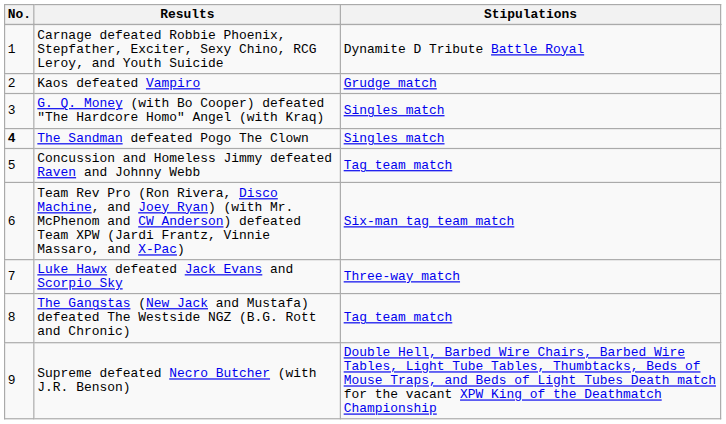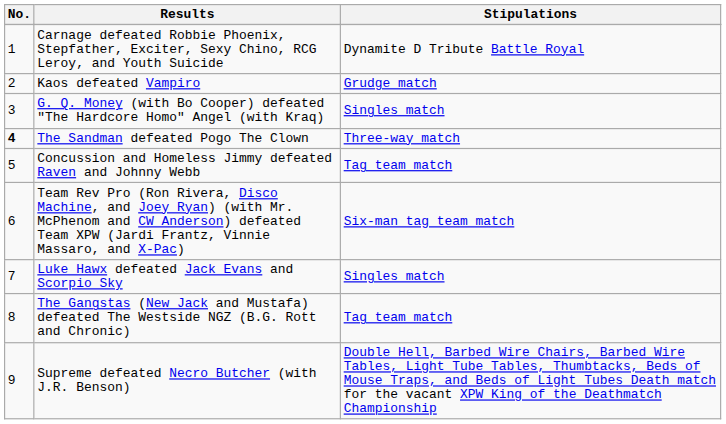The Sandman defeated Pogo The Clown | Stipulations: Singles match -> Three-way match
Luke Hawx defeated Jack Evans and Scorpio Sky | Stipulations: Three-way match -> Singles match
